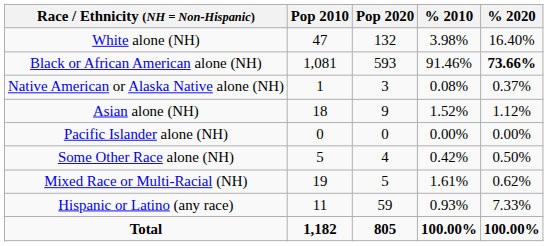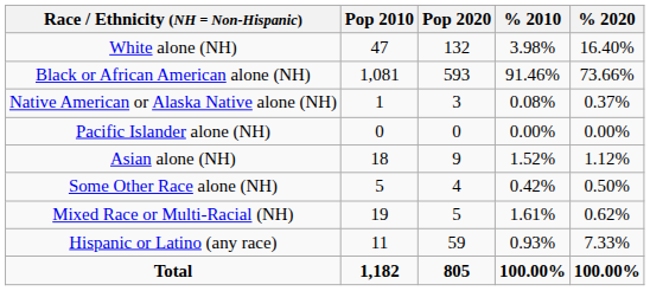Black or African American alone (NH) | % 2020: bold -> normal
rows swapped: Asian alone (NH) <-> Pacific Islander alone (NH)
